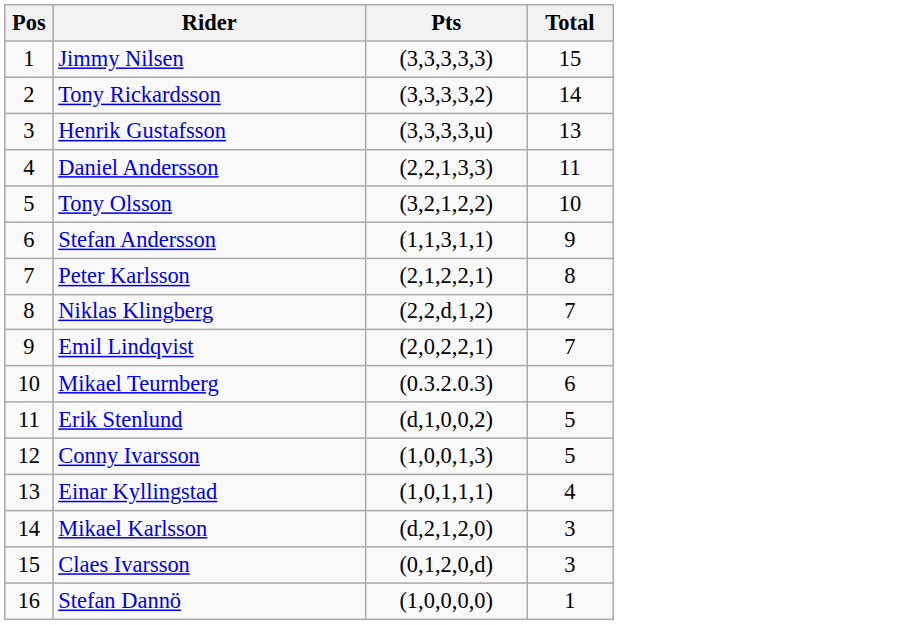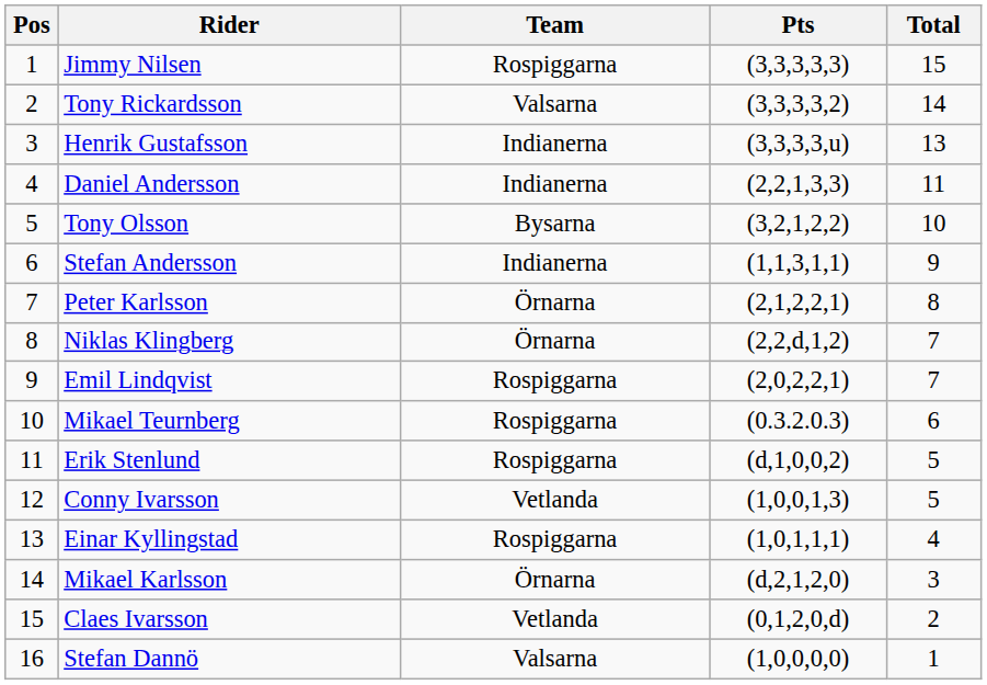+ column: Team | Rospiggarna | Valsarna | Indianerna | Indianerna | Bysarna | Indianerna | Örnarna | Örnarna | Rospiggarna | Rospiggarna | Rospiggarna | Vetlanda | Rospiggarna | Örnarna | Vetlanda | Valsarna
Claes Ivarsson | Total: 3 -> 2
